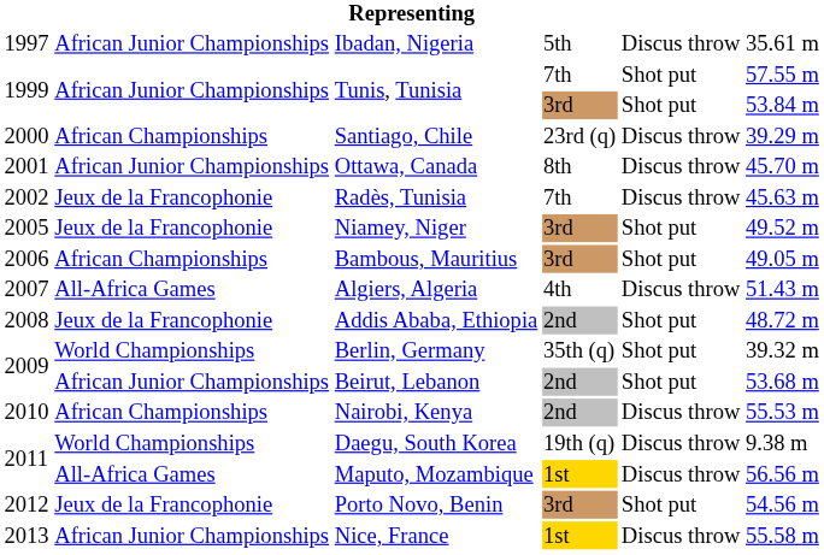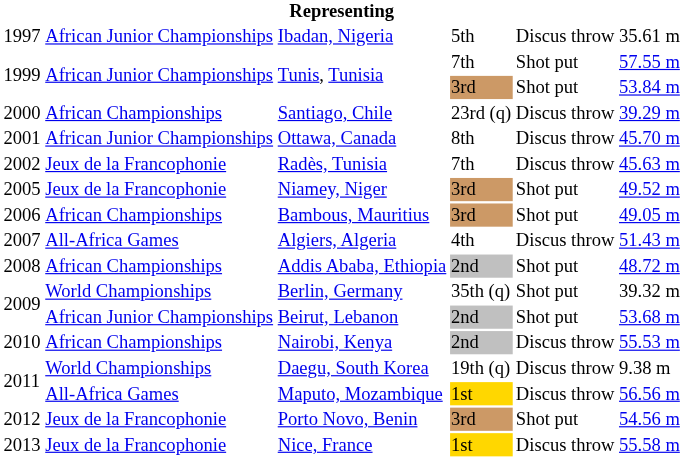Addis Ababa, Ethiopia | column 2: Jeux de la Francophonie -> African Championships
Nice, France | column 2: African Junior Championships -> Jeux de la Francophonie
